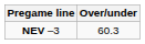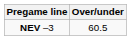NEV –3 | Over/under: 60.3 -> 60.5
